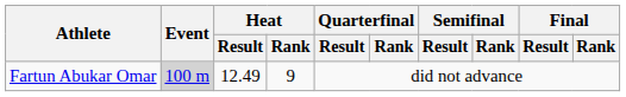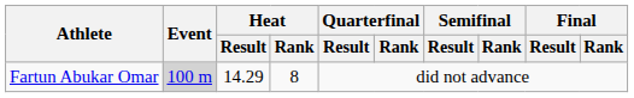Fartun Abukar Omar | Heat / Result: 12.49 -> 14.29
Fartun Abukar Omar | Heat / Rank: 9 -> 8
